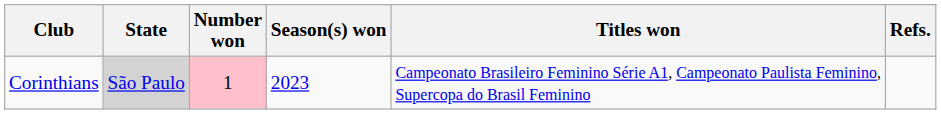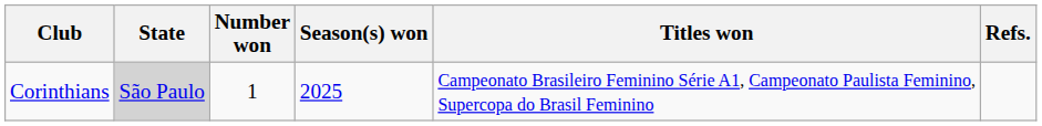Corinthians | Number won: pink background -> no background
Corinthians | Season(s) won: 2023 -> 2025
